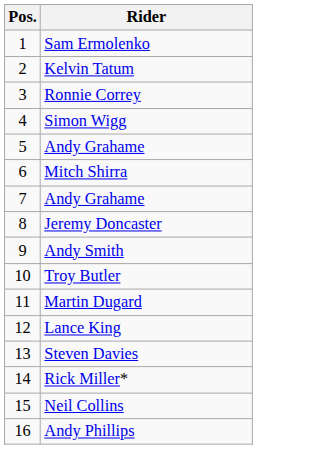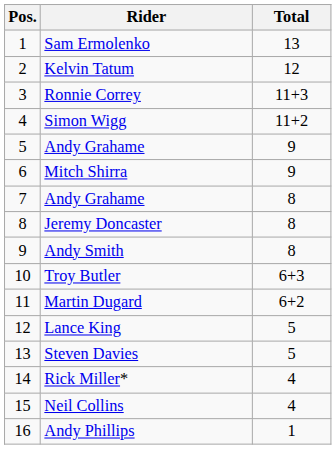+ column: Total | 13 | 12 | 11+3 | 11+2 | 9 | 9 | 8 | 8 | 8 | 6+3 | 6+2 | 5 | 5 | 4 | 4 | 1
